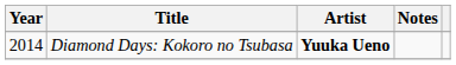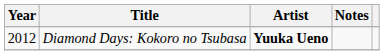Diamond Days: Kokoro no Tsubasa | Year: 2014 -> 2012
